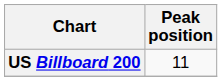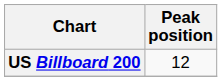US Billboard 200 | Peak position: 11 -> 12
